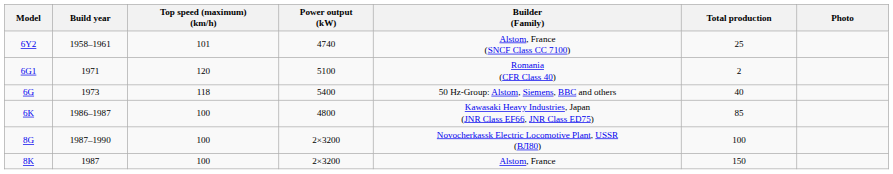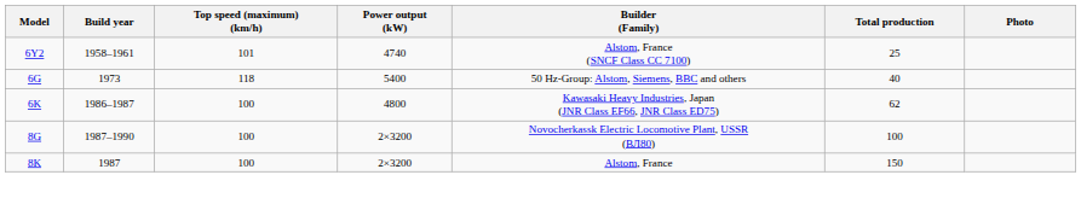- row: 6G1 | 1971 | 120 | 5100 | Romania (CFR Class 40) | 2
6K | Total production: 85 -> 62
